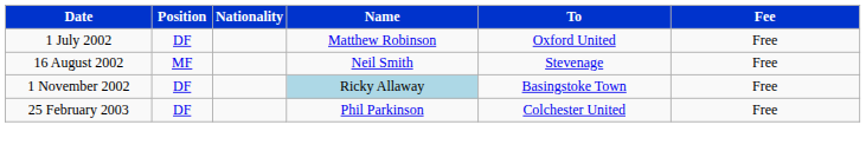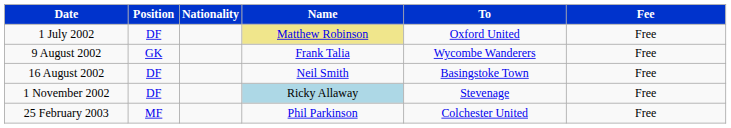1 July 2002 | Name: no background -> khaki background
+ row: 9 August 2002 | GK | Frank Talia | Wycombe Wanderers | Free
16 August 2002 | Position: MF -> DF
16 August 2002 | To: Stevenage -> Basingstoke Town
1 November 2002 | To: Basingstoke Town -> Stevenage
25 February 2003 | Position: DF -> MF
